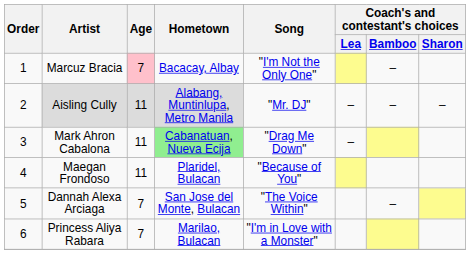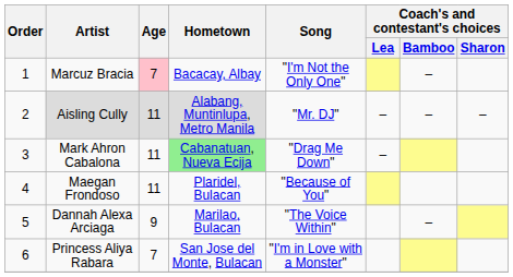Dannah Alexa Arciaga | Age: 7 -> 9
Dannah Alexa Arciaga | Hometown: San Jose del Monte, Bulacan -> Marilao, Bulacan
Princess Aliya Rabara | Hometown: Marilao, Bulacan -> San Jose del Monte, Bulacan
